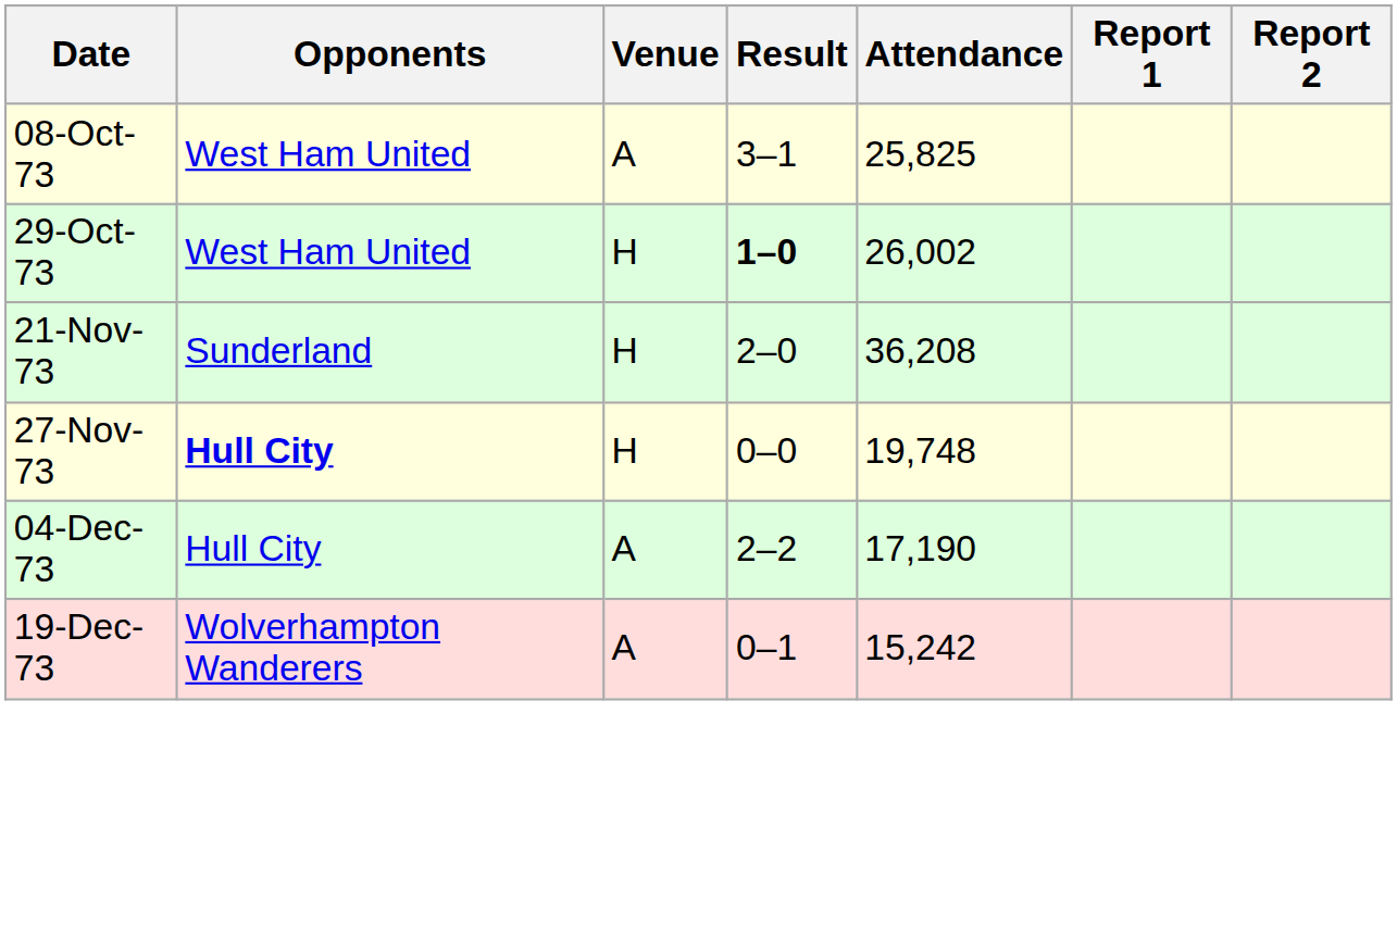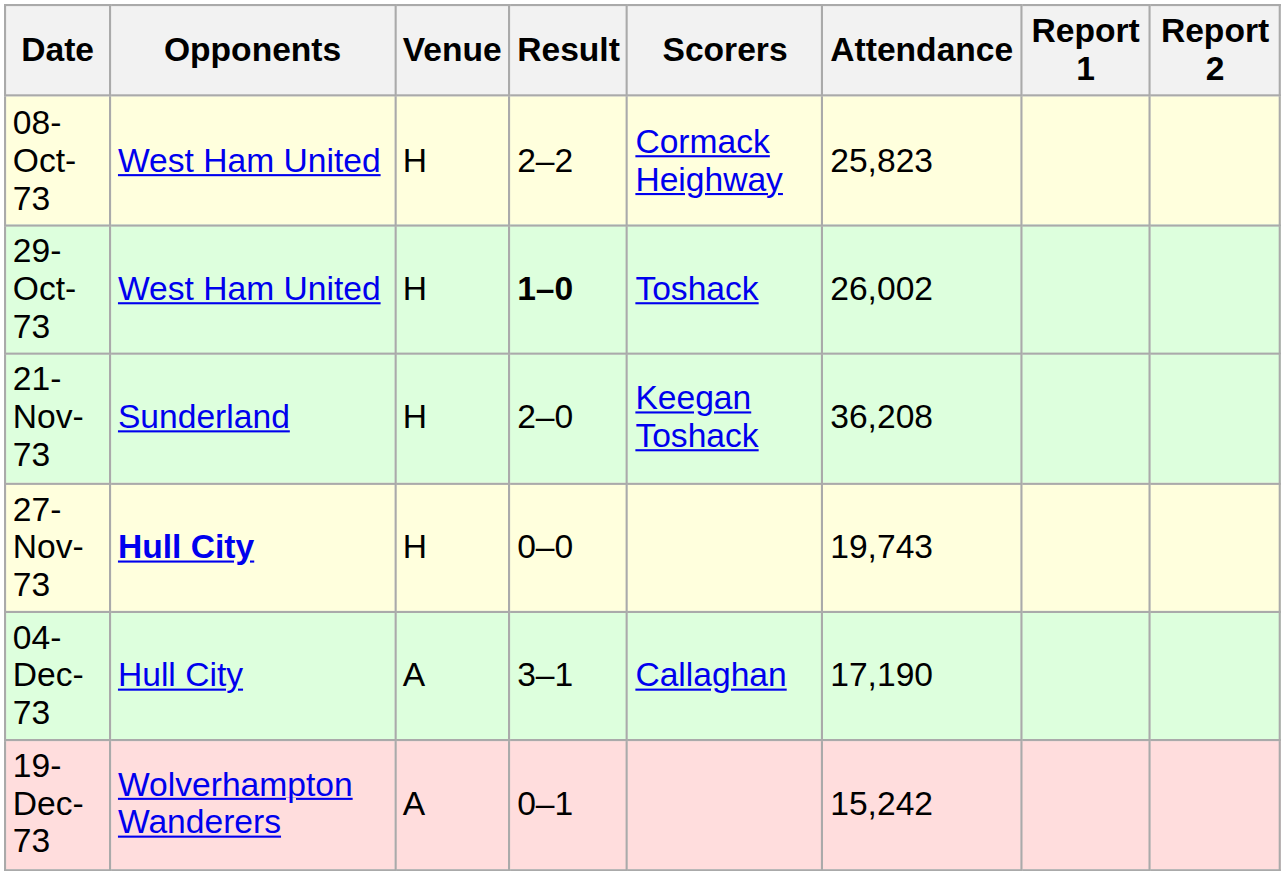+ column: Scorers | Cormack Heighway | Toshack | Keegan Toshack | Callaghan
08-Oct-73 | Venue: A -> H
08-Oct-73 | Result: 3–1 -> 2–2
08-Oct-73 | Attendance: 25,825 -> 25,823
27-Nov-73 | Attendance: 19,748 -> 19,743
04-Dec-73 | Result: 2–2 -> 3–1
